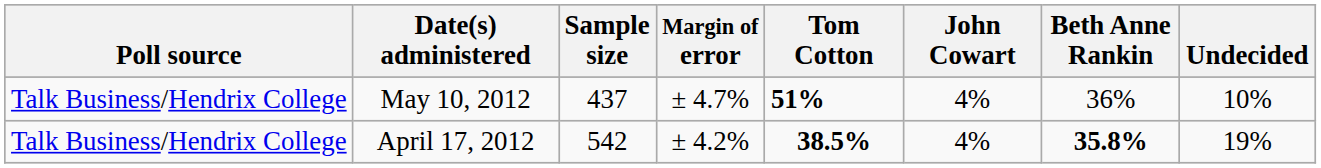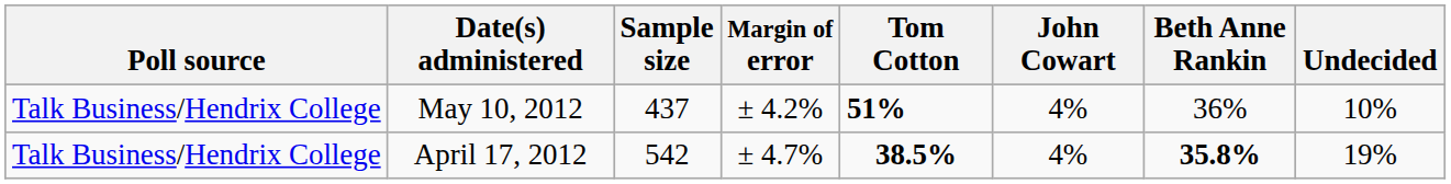May 10, 2012 | Margin of error: ± 4.7% -> ± 4.2%
April 17, 2012 | Margin of error: ± 4.2% -> ± 4.7%
